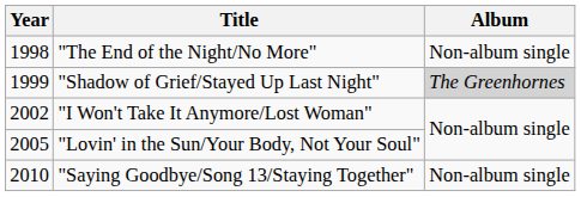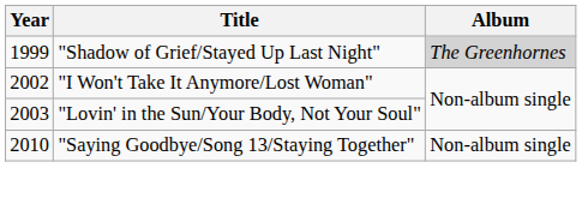- row: 1998 | "The End of the Night/No More" | Non-album single
"Lovin' in the Sun/Your Body, Not Your Soul" | Year: 2005 -> 2003
